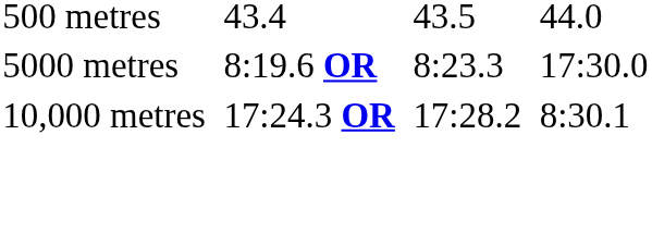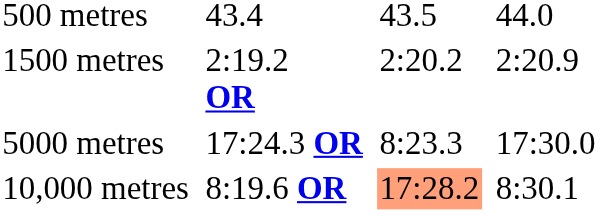+ row: 1500 metres | 2:19.2 OR | 2:20.2 | 2:20.9
5000 metres | column 3: 8:19.6 OR -> 17:24.3 OR
10,000 metres | column 3: 17:24.3 OR -> 8:19.6 OR
10,000 metres | column 5: no background -> lightsalmon background
